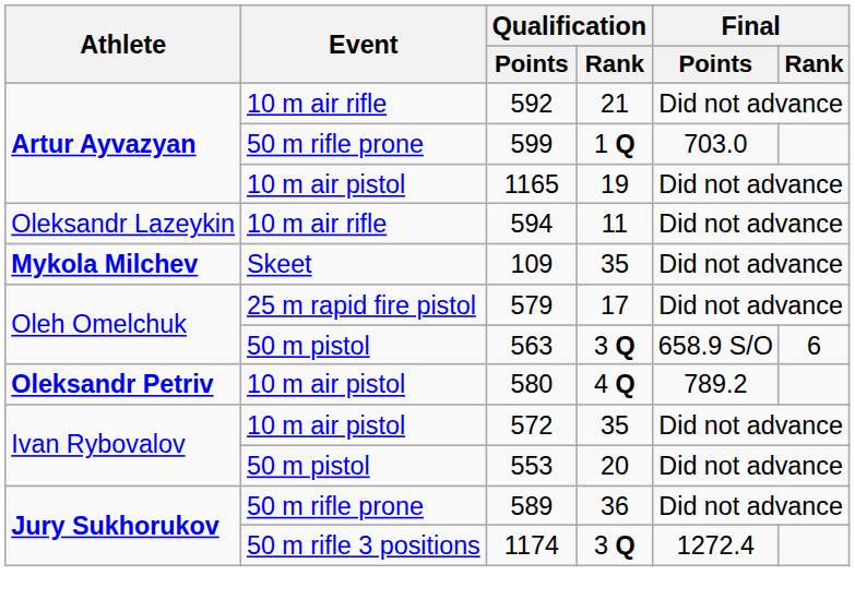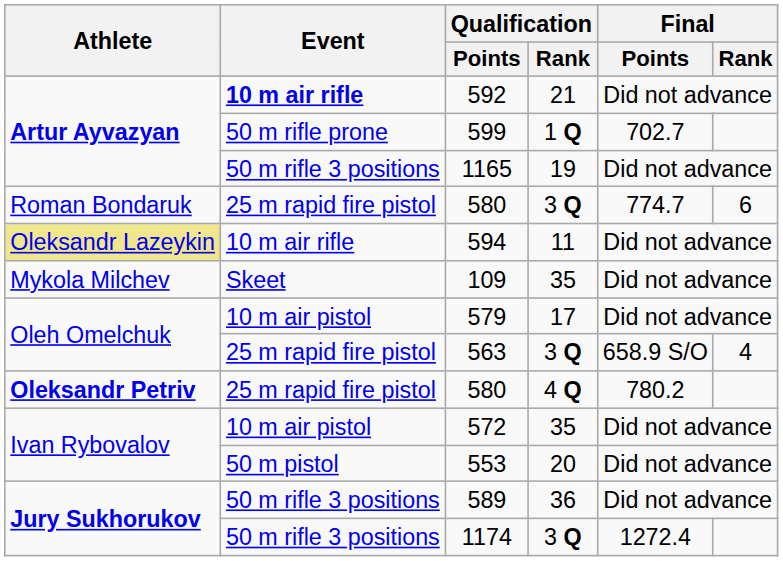592 | Event: normal -> bold
599 | Final / Points: 703.0 -> 702.7
1165 | Event: 10 m air pistol -> 50 m rifle 3 positions
+ row: Roman Bondaruk | 25 m rapid fire pistol | 580 | 3 Q | 774.7 | 6
594 | Athlete: no background -> khaki background
109 | Athlete: bold -> normal
579 | Event: 25 m rapid fire pistol -> 10 m air pistol
563 | Event: 50 m pistol -> 25 m rapid fire pistol
563 | Final / Rank: 6 -> 4
580 / 4 Q | Event: 10 m air pistol -> 25 m rapid fire pistol
580 / 4 Q | Final / Points: 789.2 -> 780.2
589 | Event: 50 m rifle prone -> 50 m rifle 3 positions
